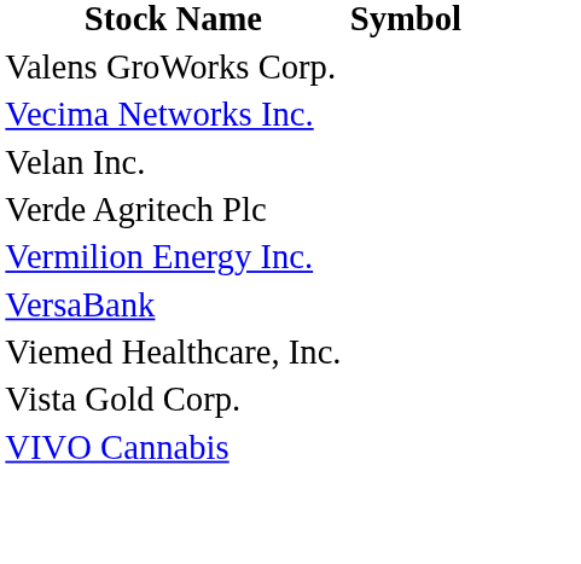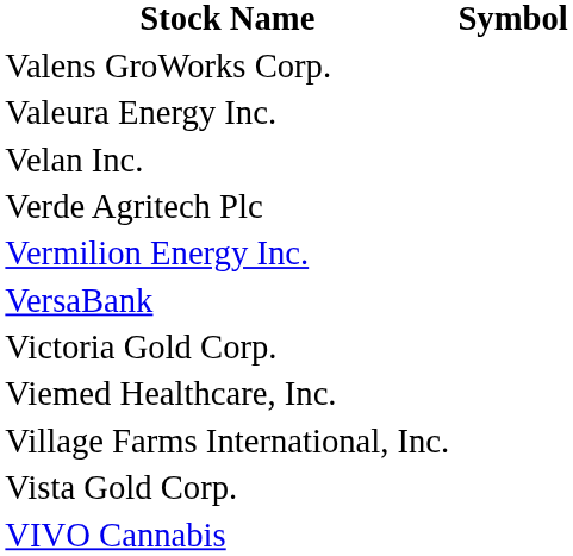+ row: Valeura Energy Inc.
- row: Vecima Networks Inc.
+ row: Victoria Gold Corp.
+ row: Village Farms International, Inc.
